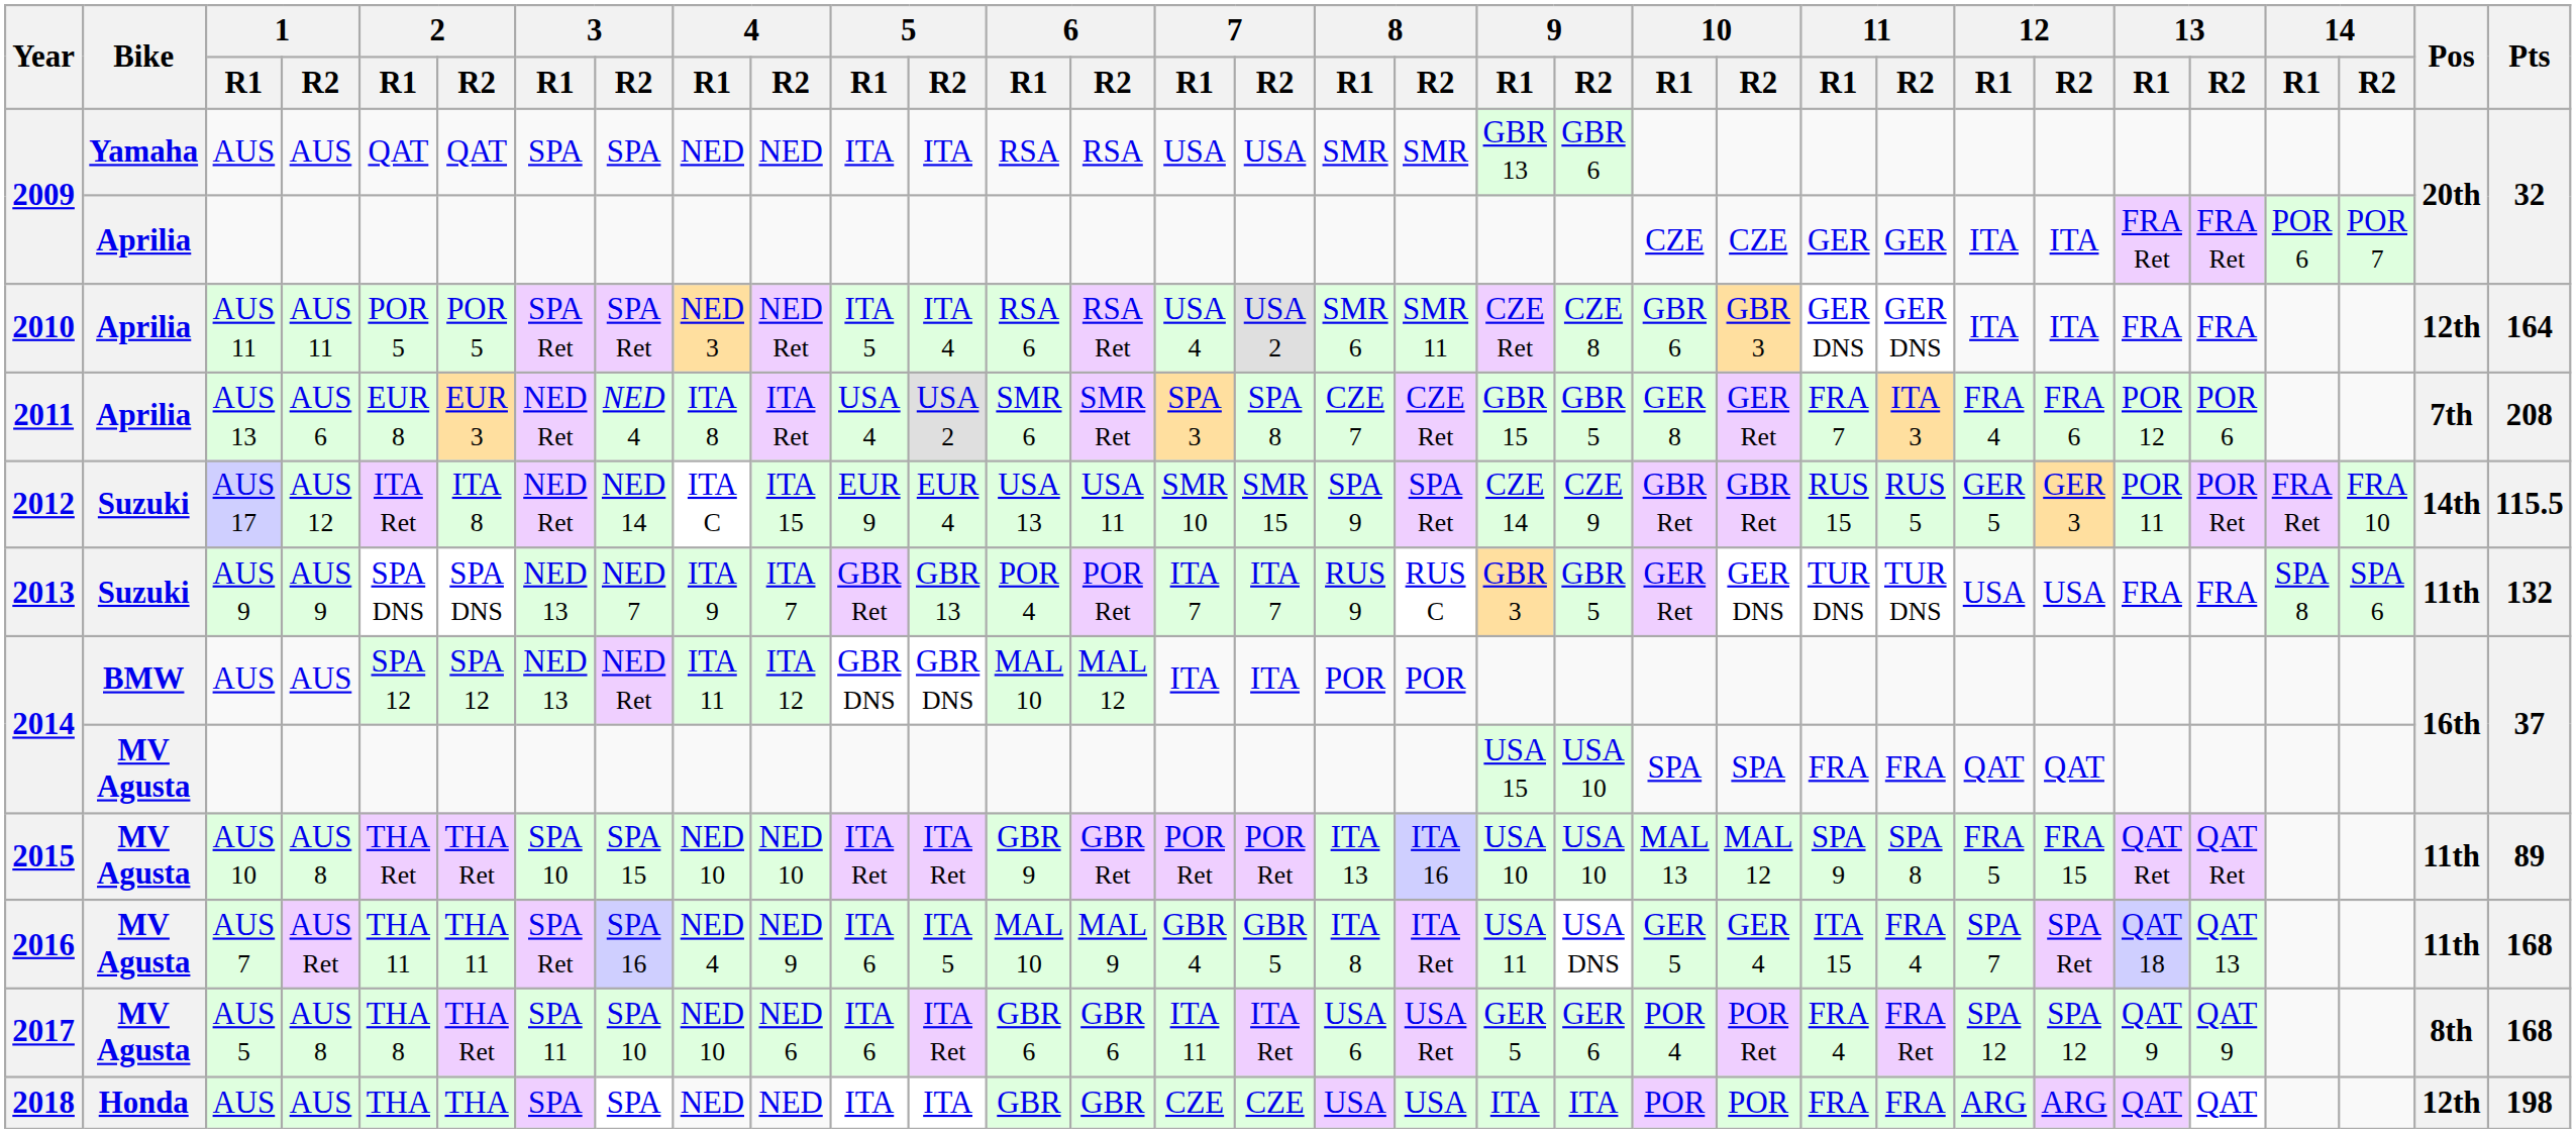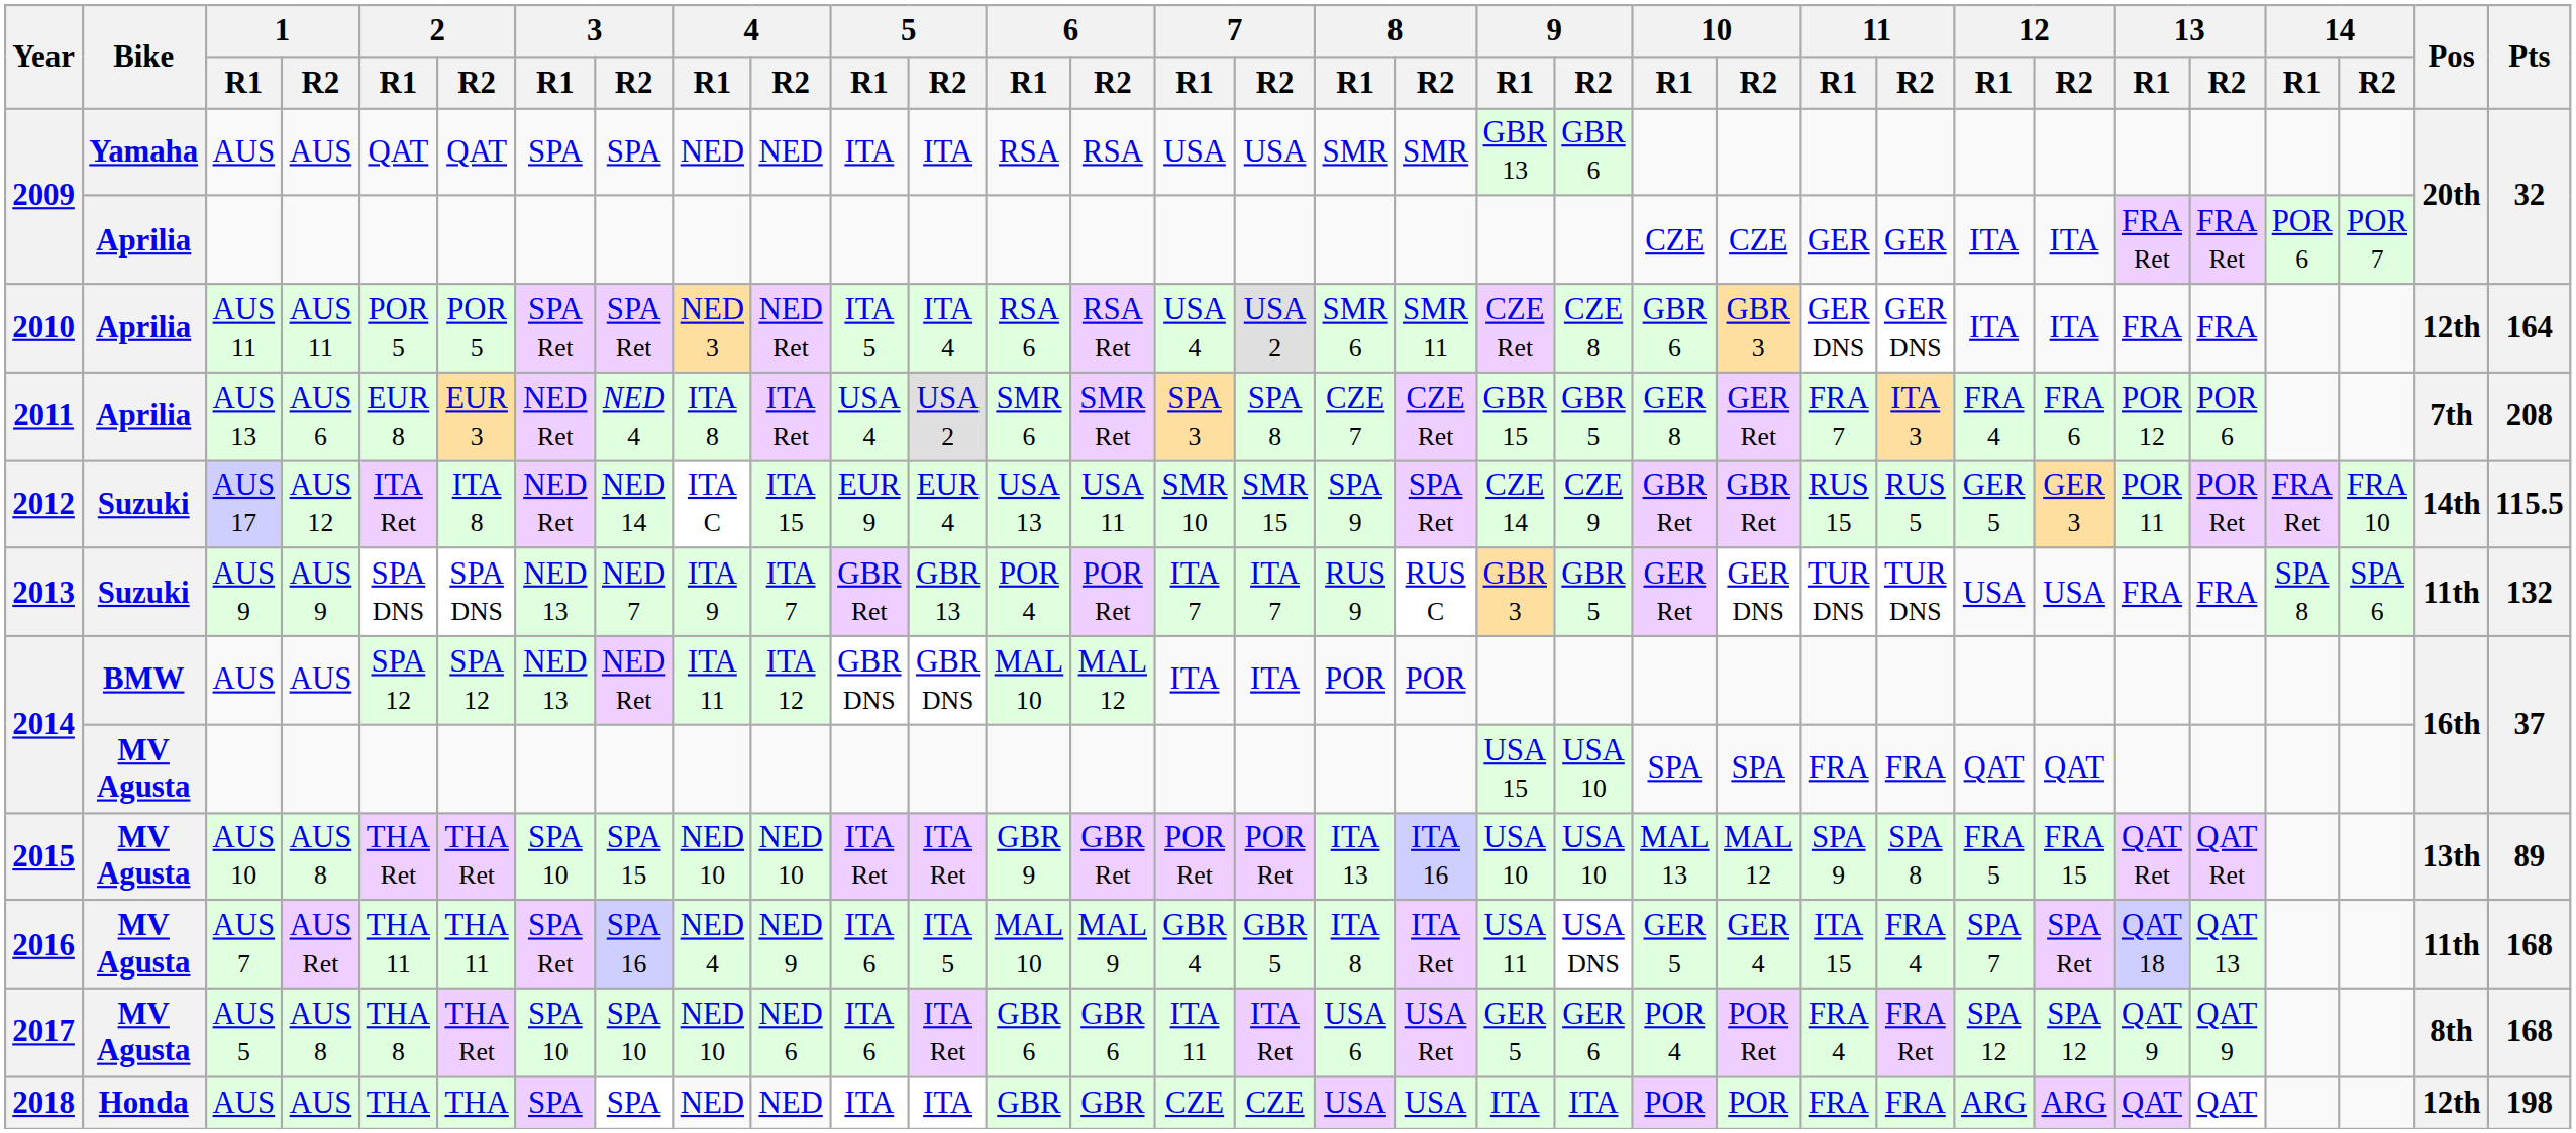2015 | Pos: 11th -> 13th
2017 | 3 / R1: SPA 11 -> SPA 10
